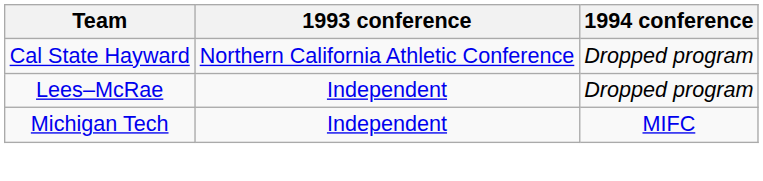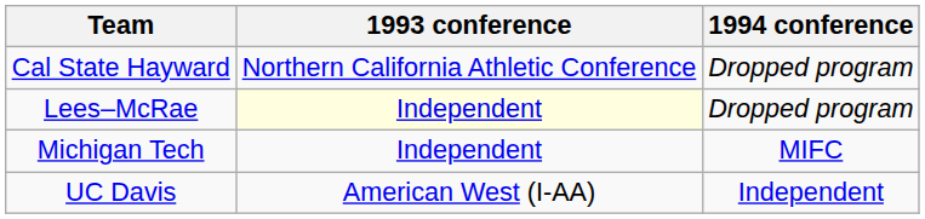Lees–McRae | 1993 conference: no background -> lightyellow background
+ row: UC Davis | American West (I-AA) | Independent
